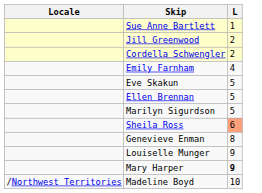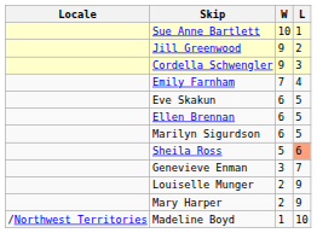+ column: W | 10 | 9 | 9 | 7 | 6 | 6 | 6 | 5 | 3 | 2 | 2 | 1
Cordella Schwengler | L: 2 -> 3
Genevieve Enman | L: 8 -> 7
Mary Harper | L: bold -> normal
